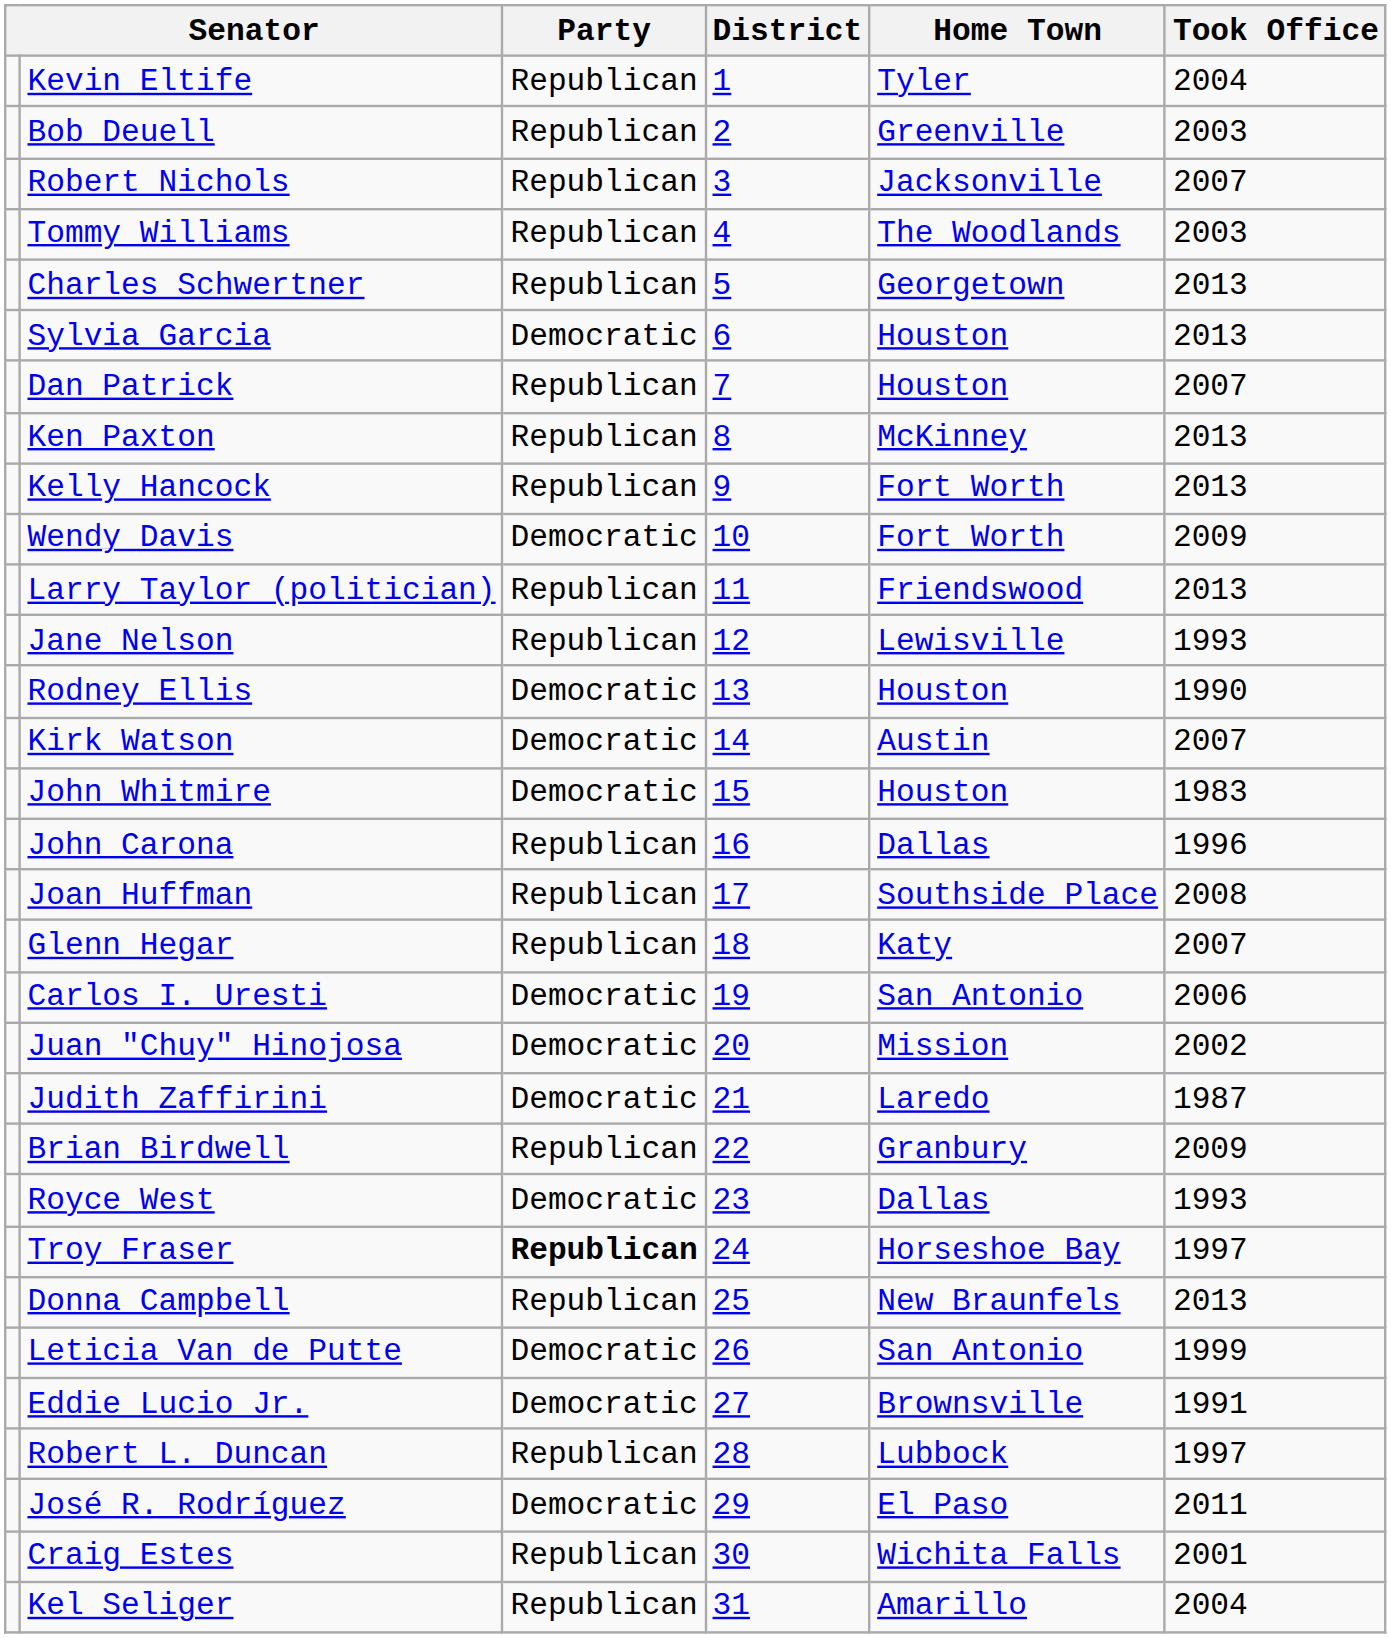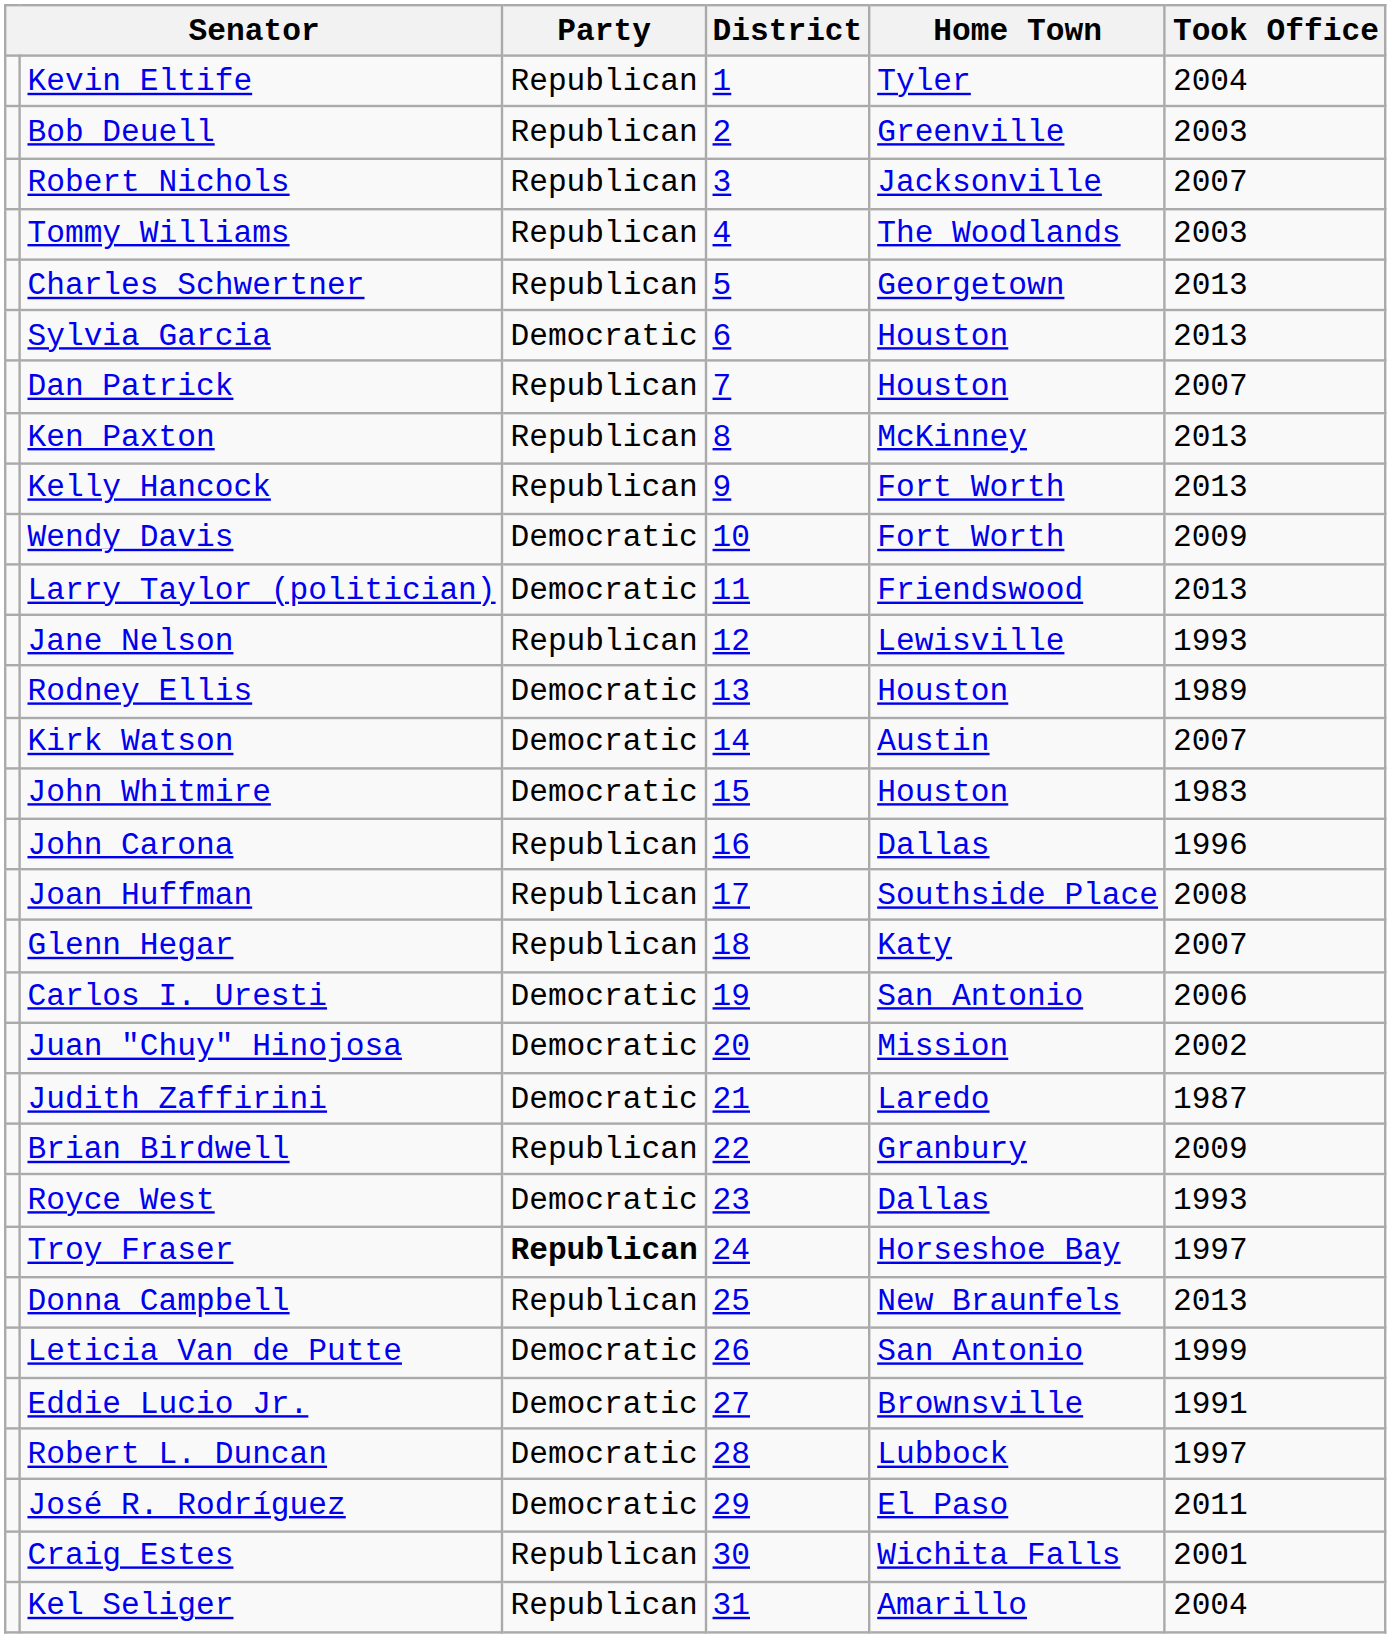Larry Taylor (politician) | Party: Republican -> Democratic
Rodney Ellis | Took Office: 1990 -> 1989
Robert L. Duncan | Party: Republican -> Democratic
